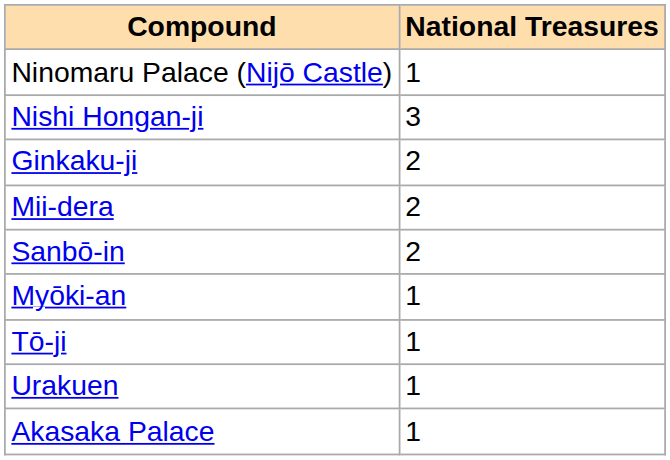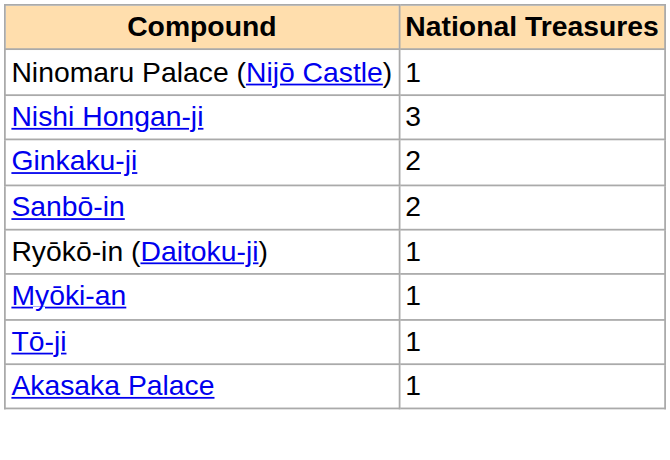- row: Mii-dera | 2
+ row: Ryōkō-in (Daitoku-ji) | 1
- row: Urakuen | 1
